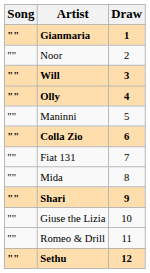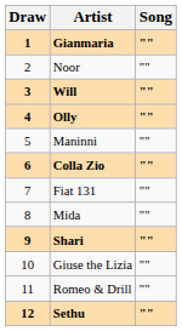columns swapped: Draw <-> Song
